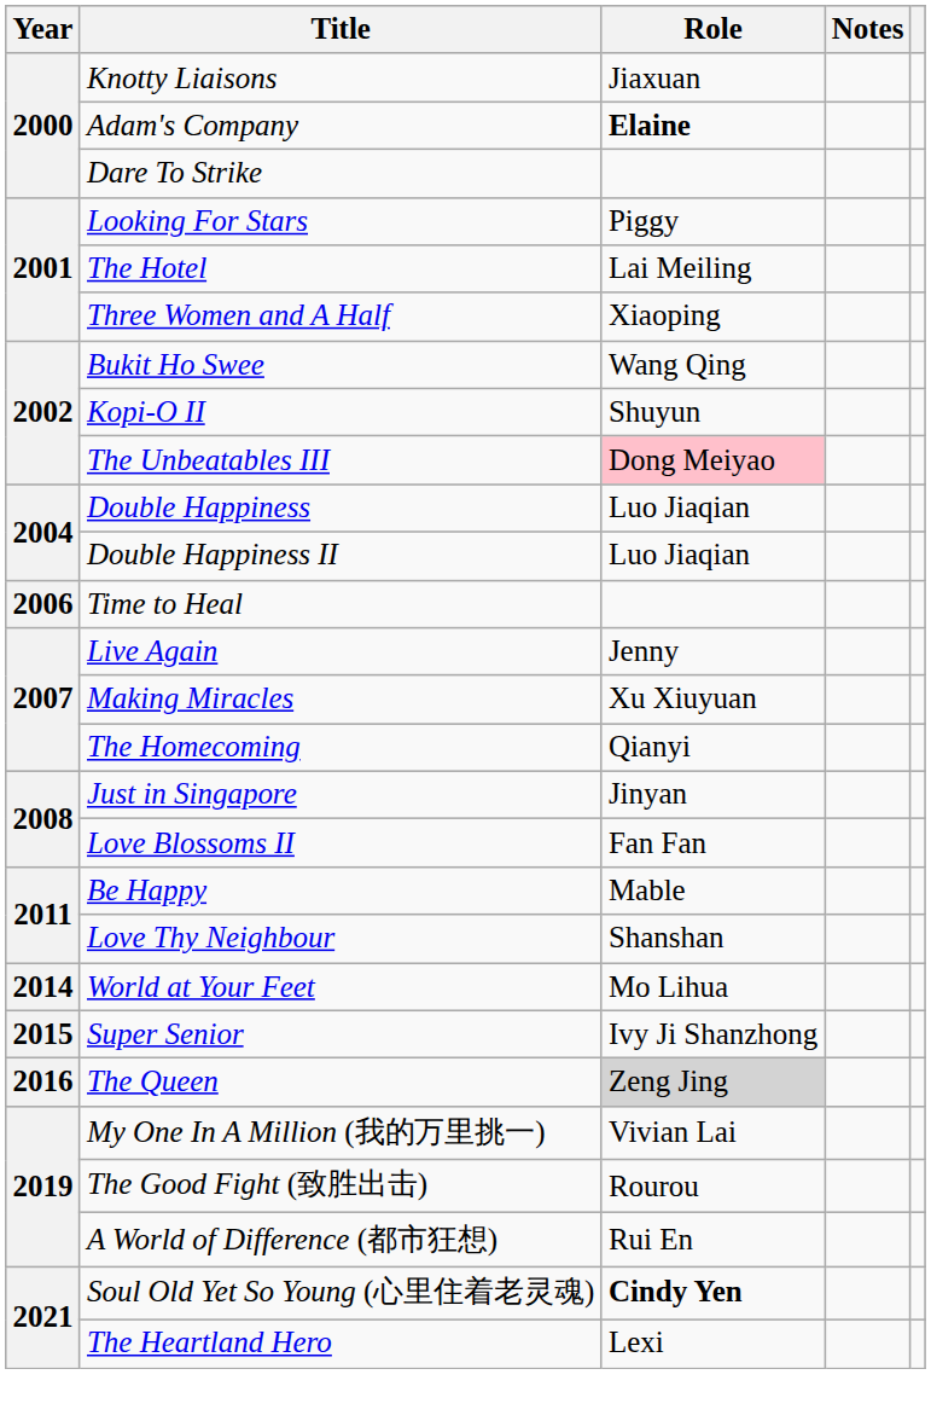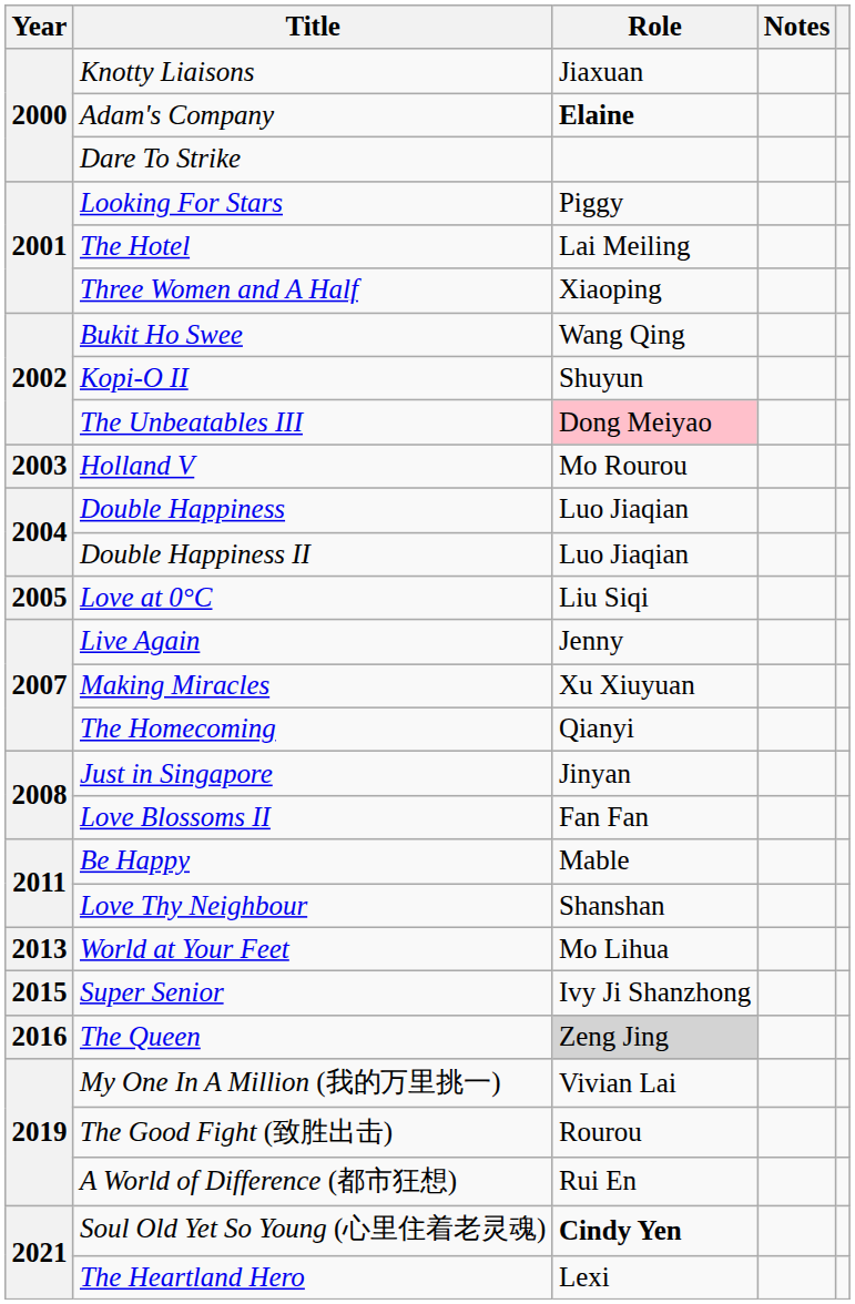+ row: 2003 | Holland V | Mo Rourou
+ row: 2005 | Love at 0°C | Liu Siqi
- row: 2006 | Time to Heal
World at Your Feet | Year: 2014 -> 2013
